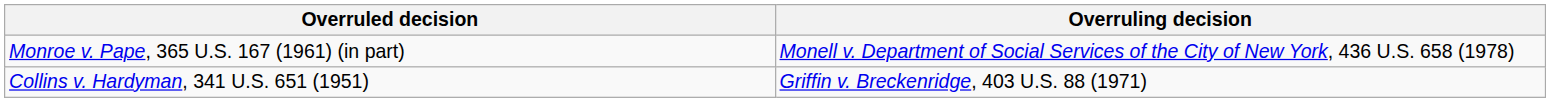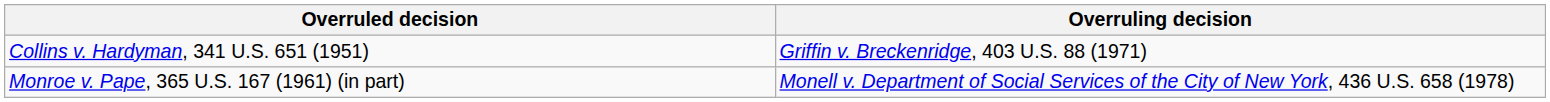rows swapped: Collins v. Hardyman, 341 U.S. 651 (1951) <-> Monroe v. Pape, 365 U.S. 167 (1961) (in part)
